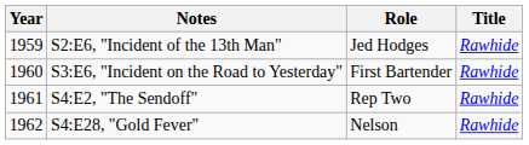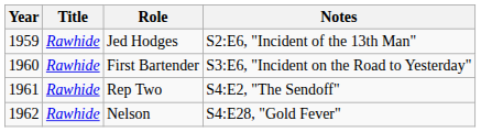columns swapped: Title <-> Notes
